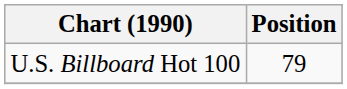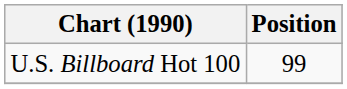U.S. Billboard Hot 100 | Position: 79 -> 99
